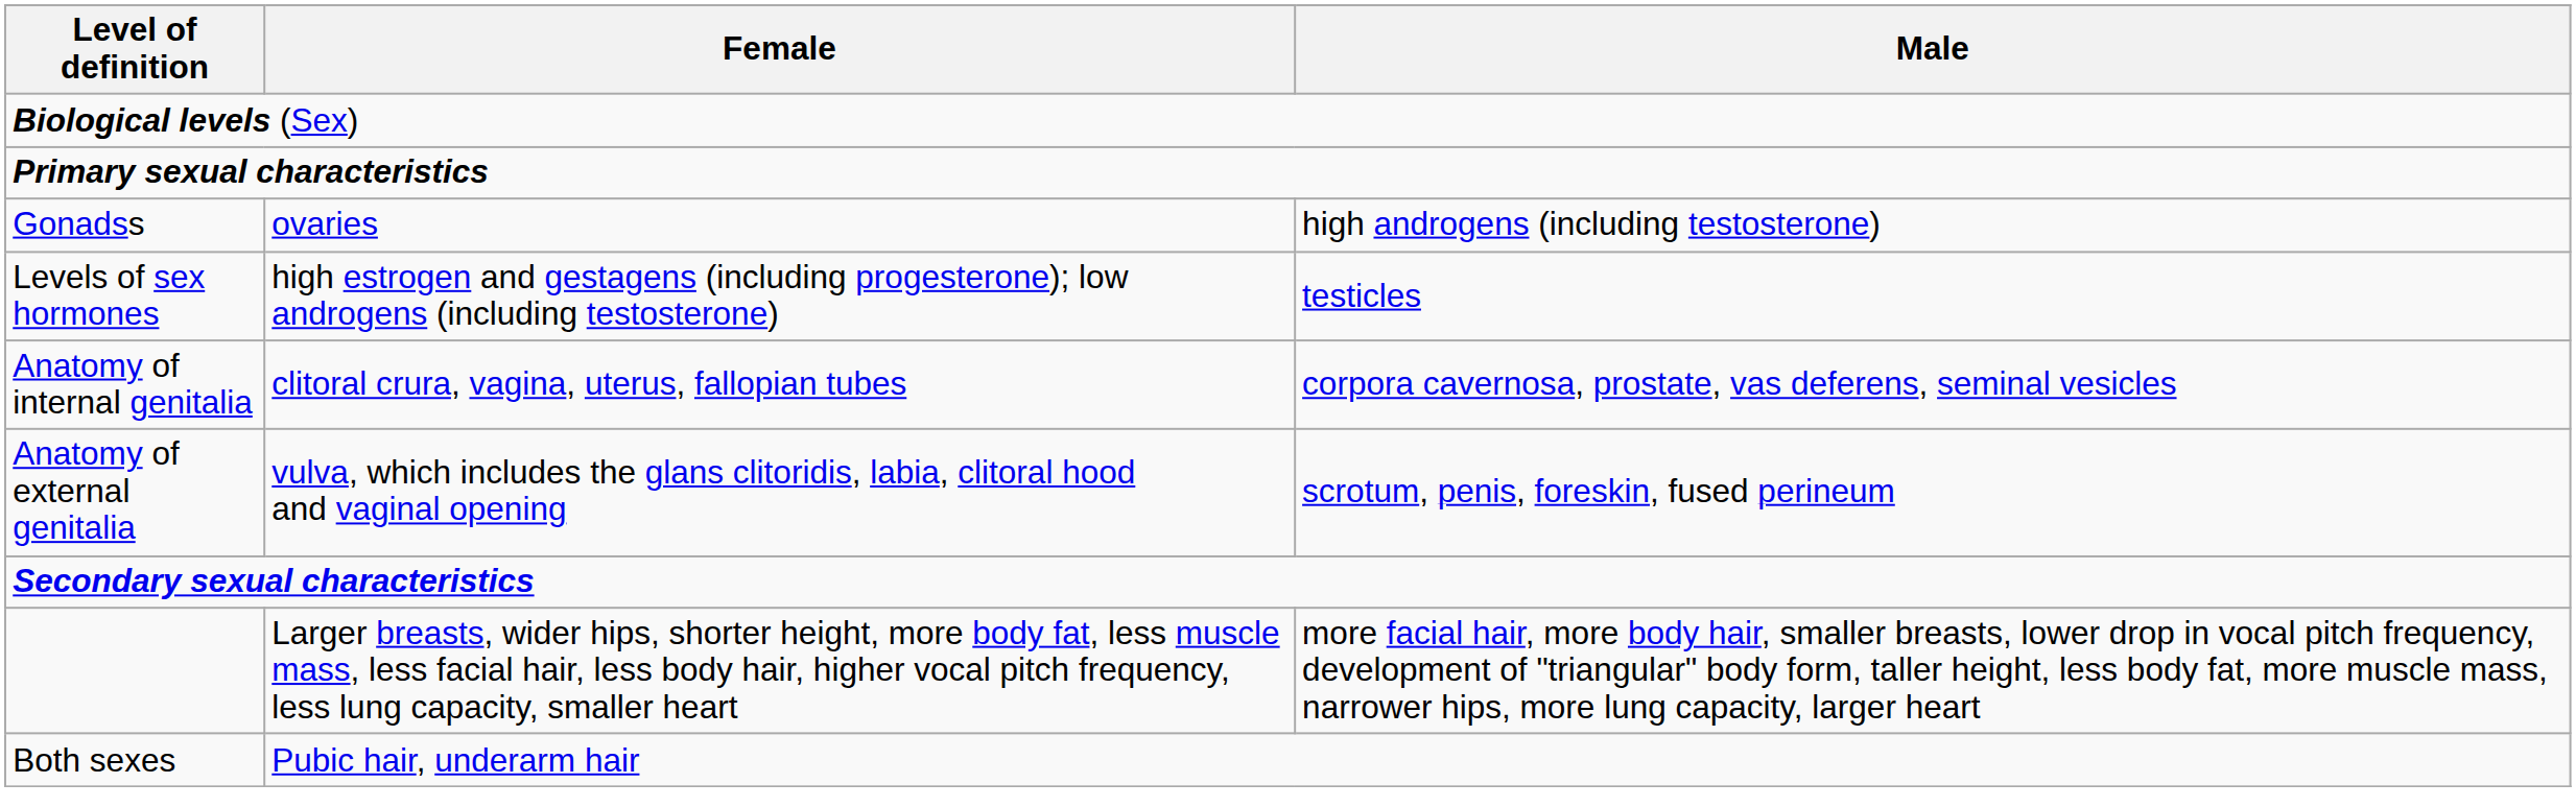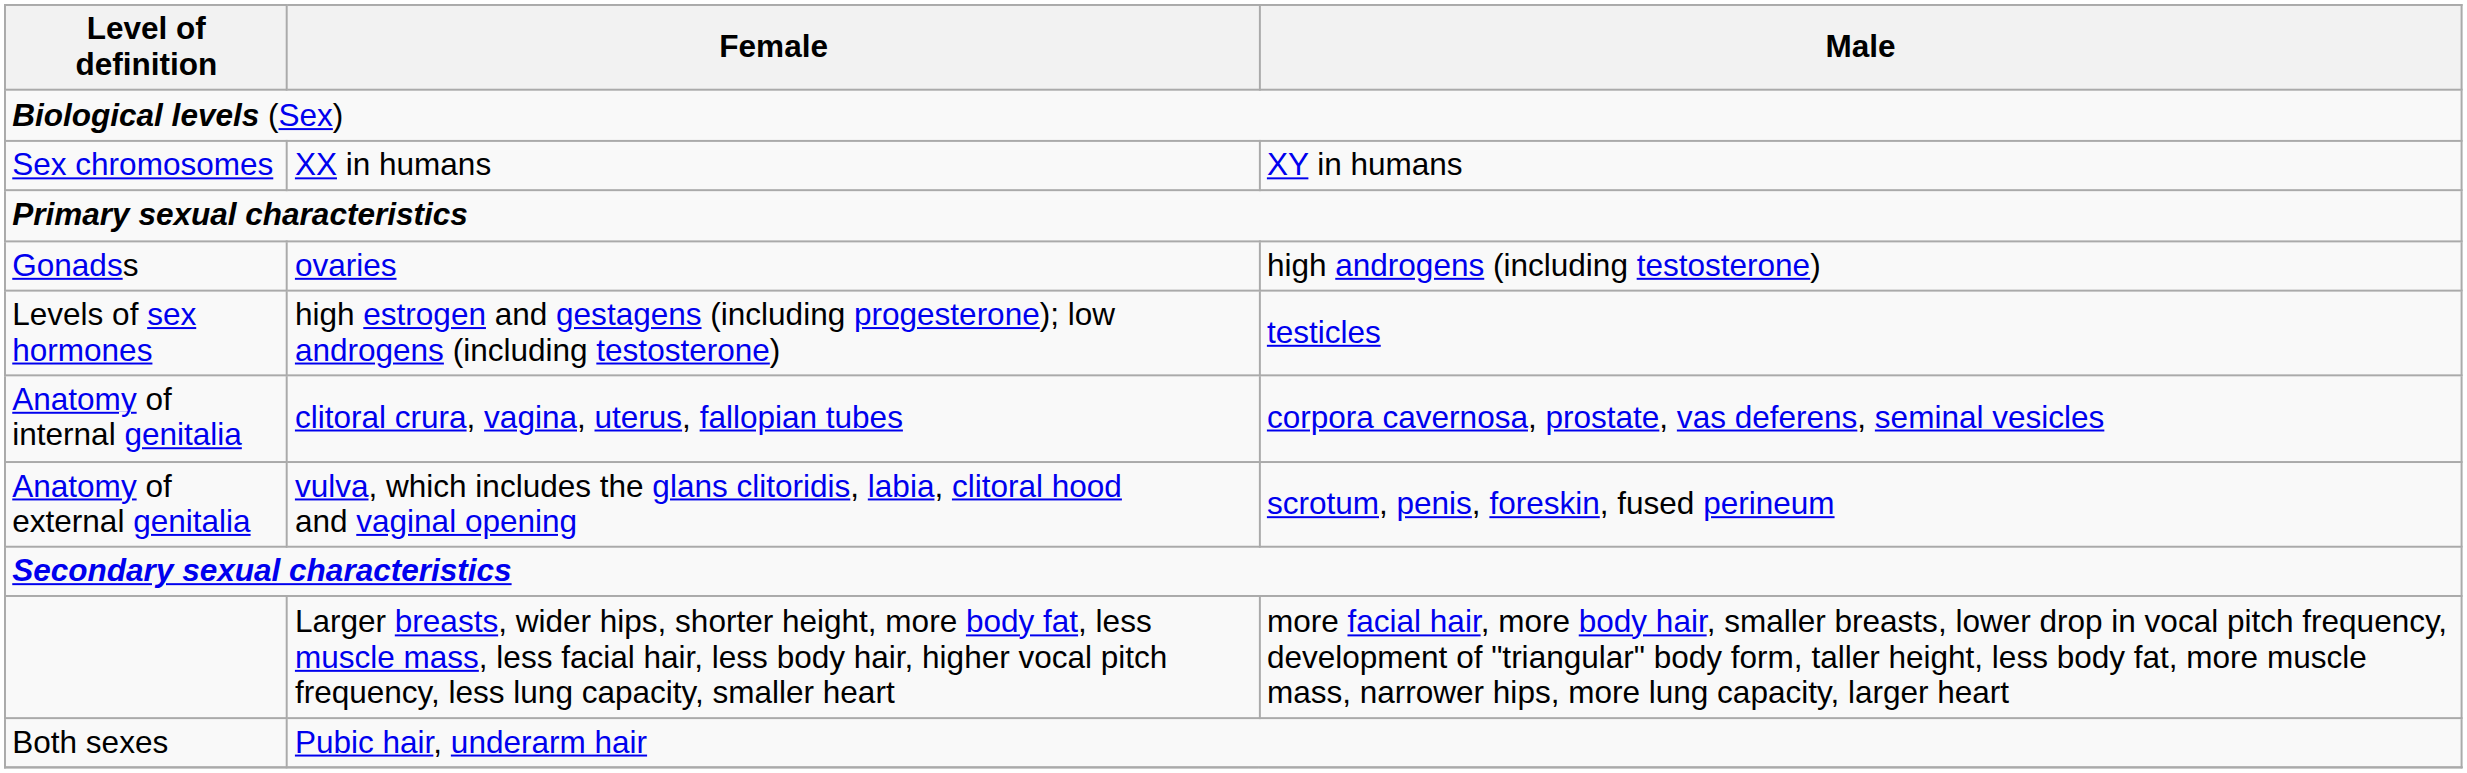+ row: Sex chromosomes | XX in humans | XY in humans
